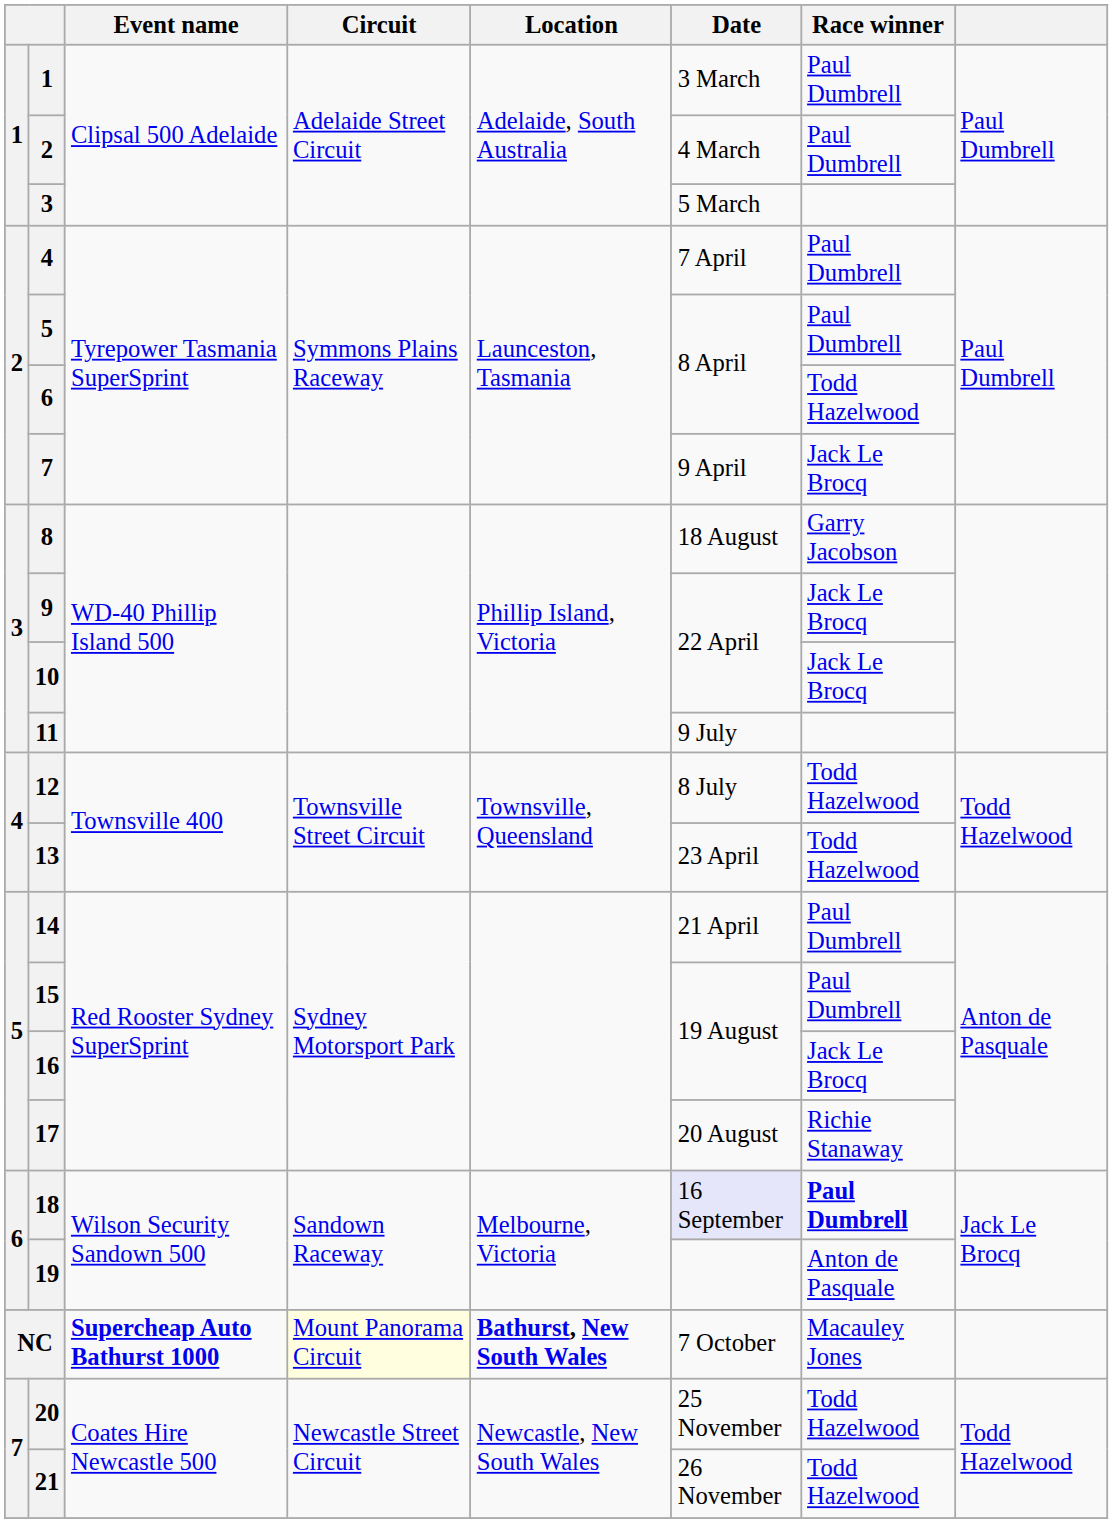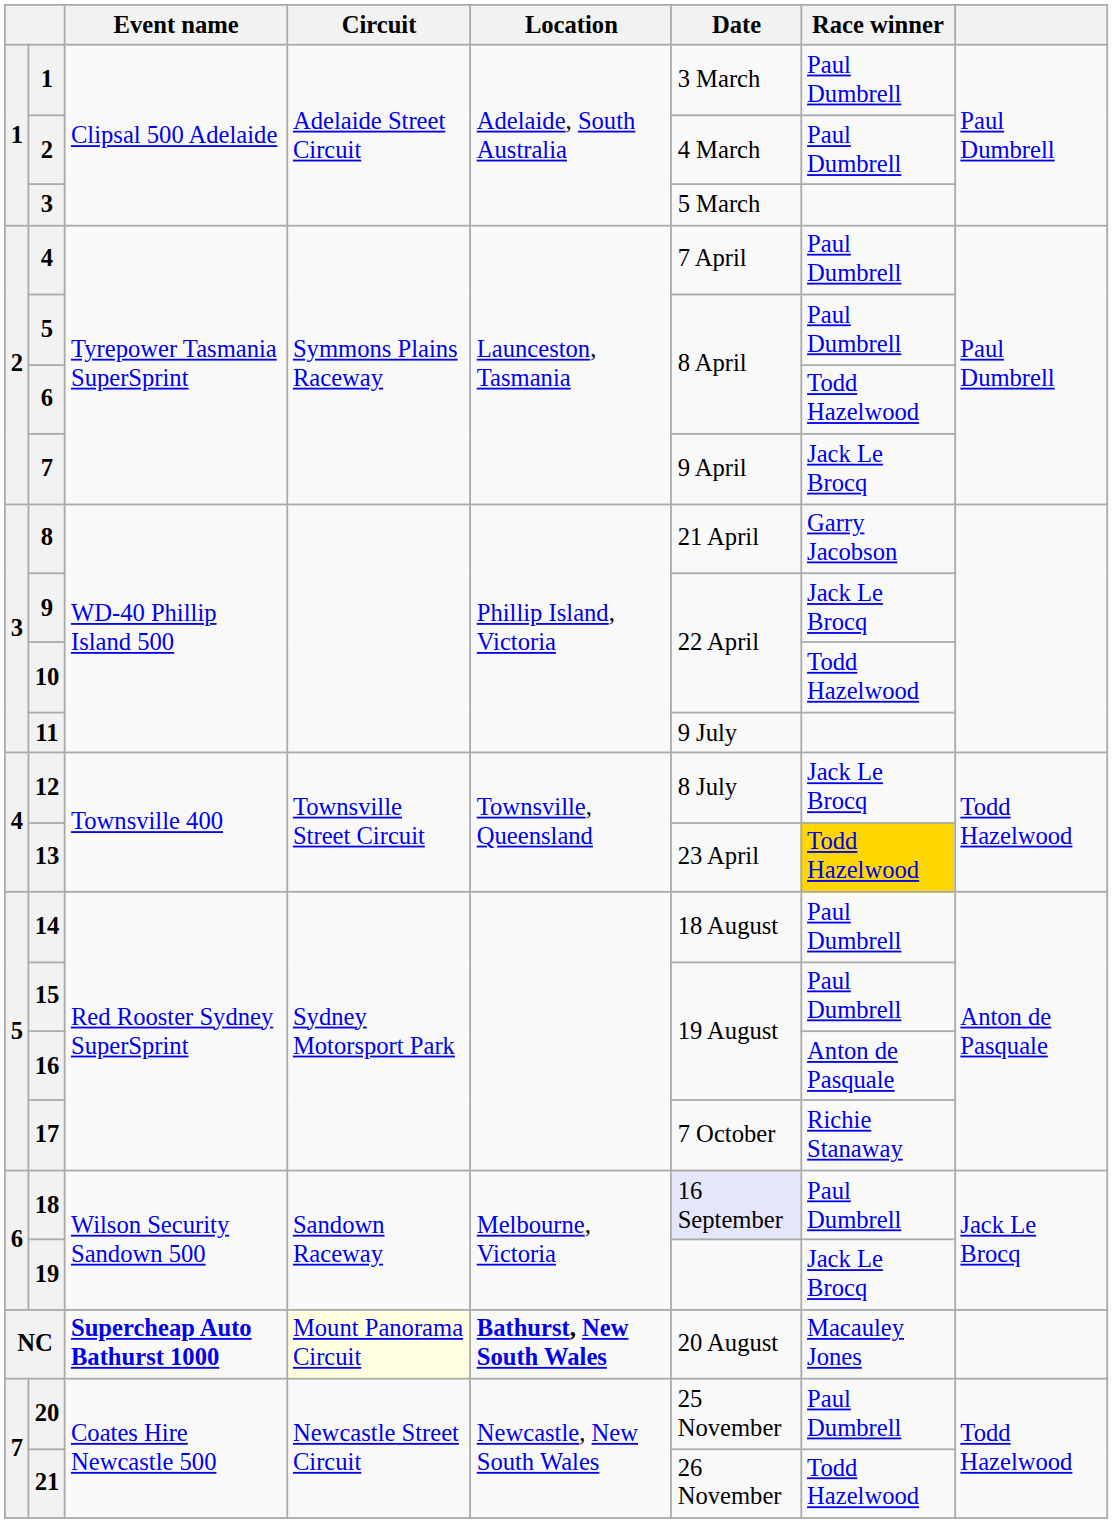8 | Date: 18 August -> 21 April
10 | Race winner: Jack Le Brocq -> Todd Hazelwood
12 | Race winner: Todd Hazelwood -> Jack Le Brocq
13 | Race winner: no background -> gold background
14 | Date: 21 April -> 18 August
16 | Race winner: Jack Le Brocq -> Anton de Pasquale
17 | Date: 20 August -> 7 October
18 | Race winner: bold -> normal
19 | Race winner: Anton de Pasquale -> Jack Le Brocq
NC | Date: 7 October -> 20 August
20 | Race winner: Todd Hazelwood -> Paul Dumbrell
